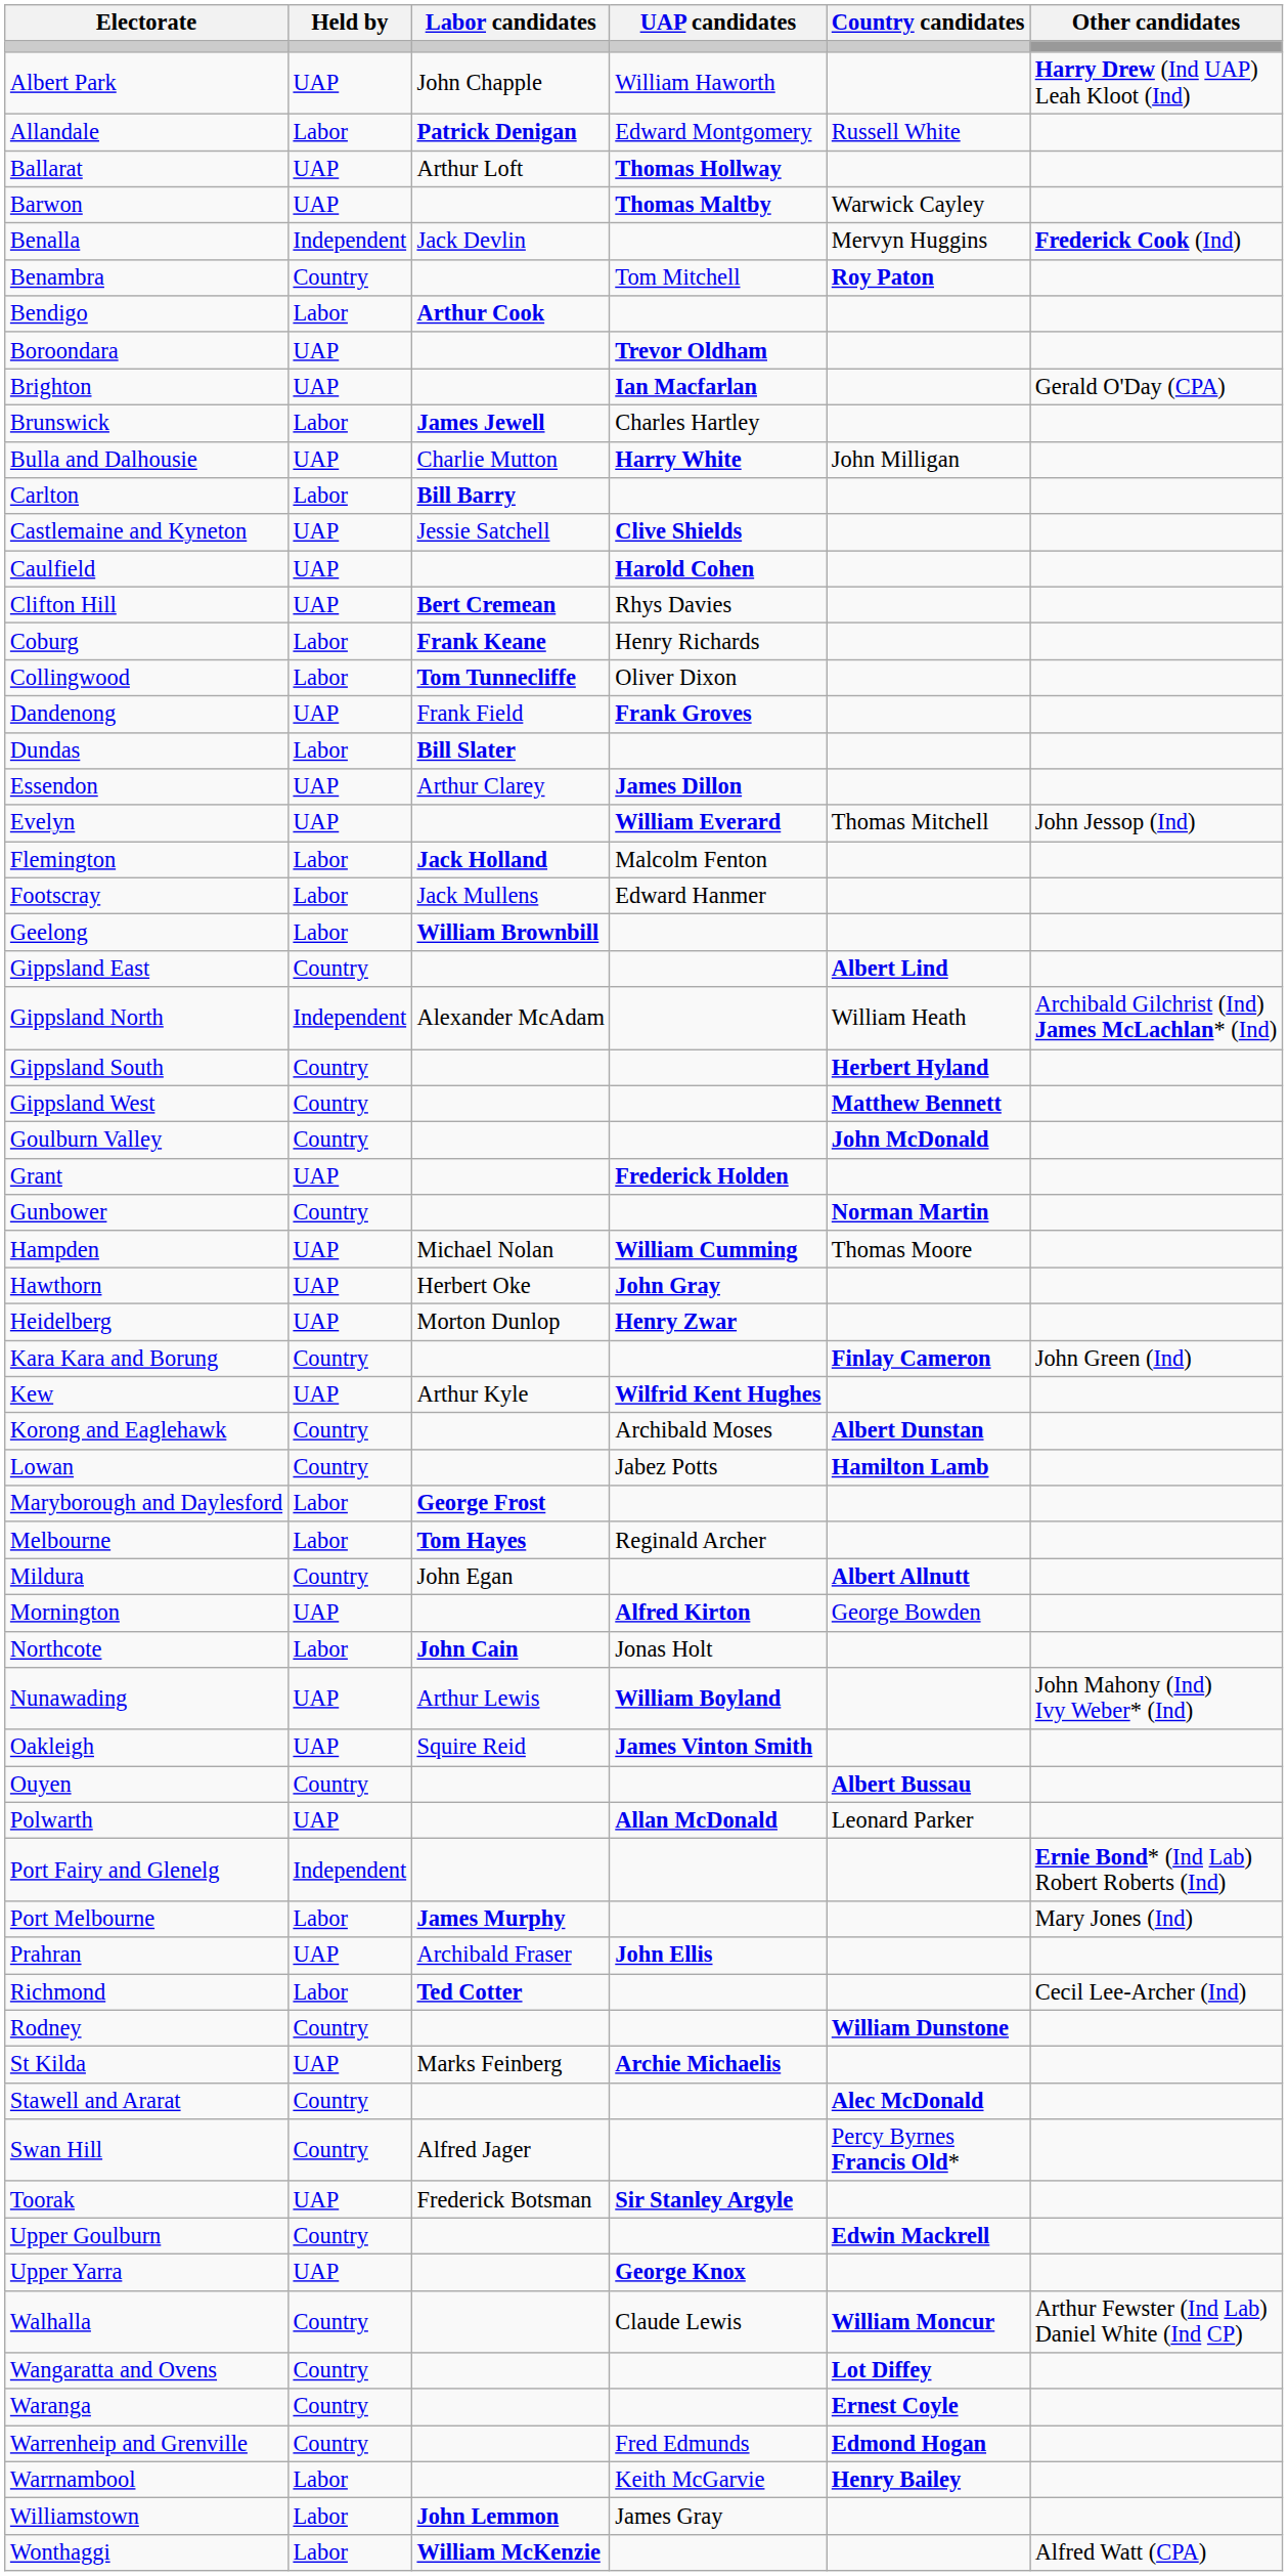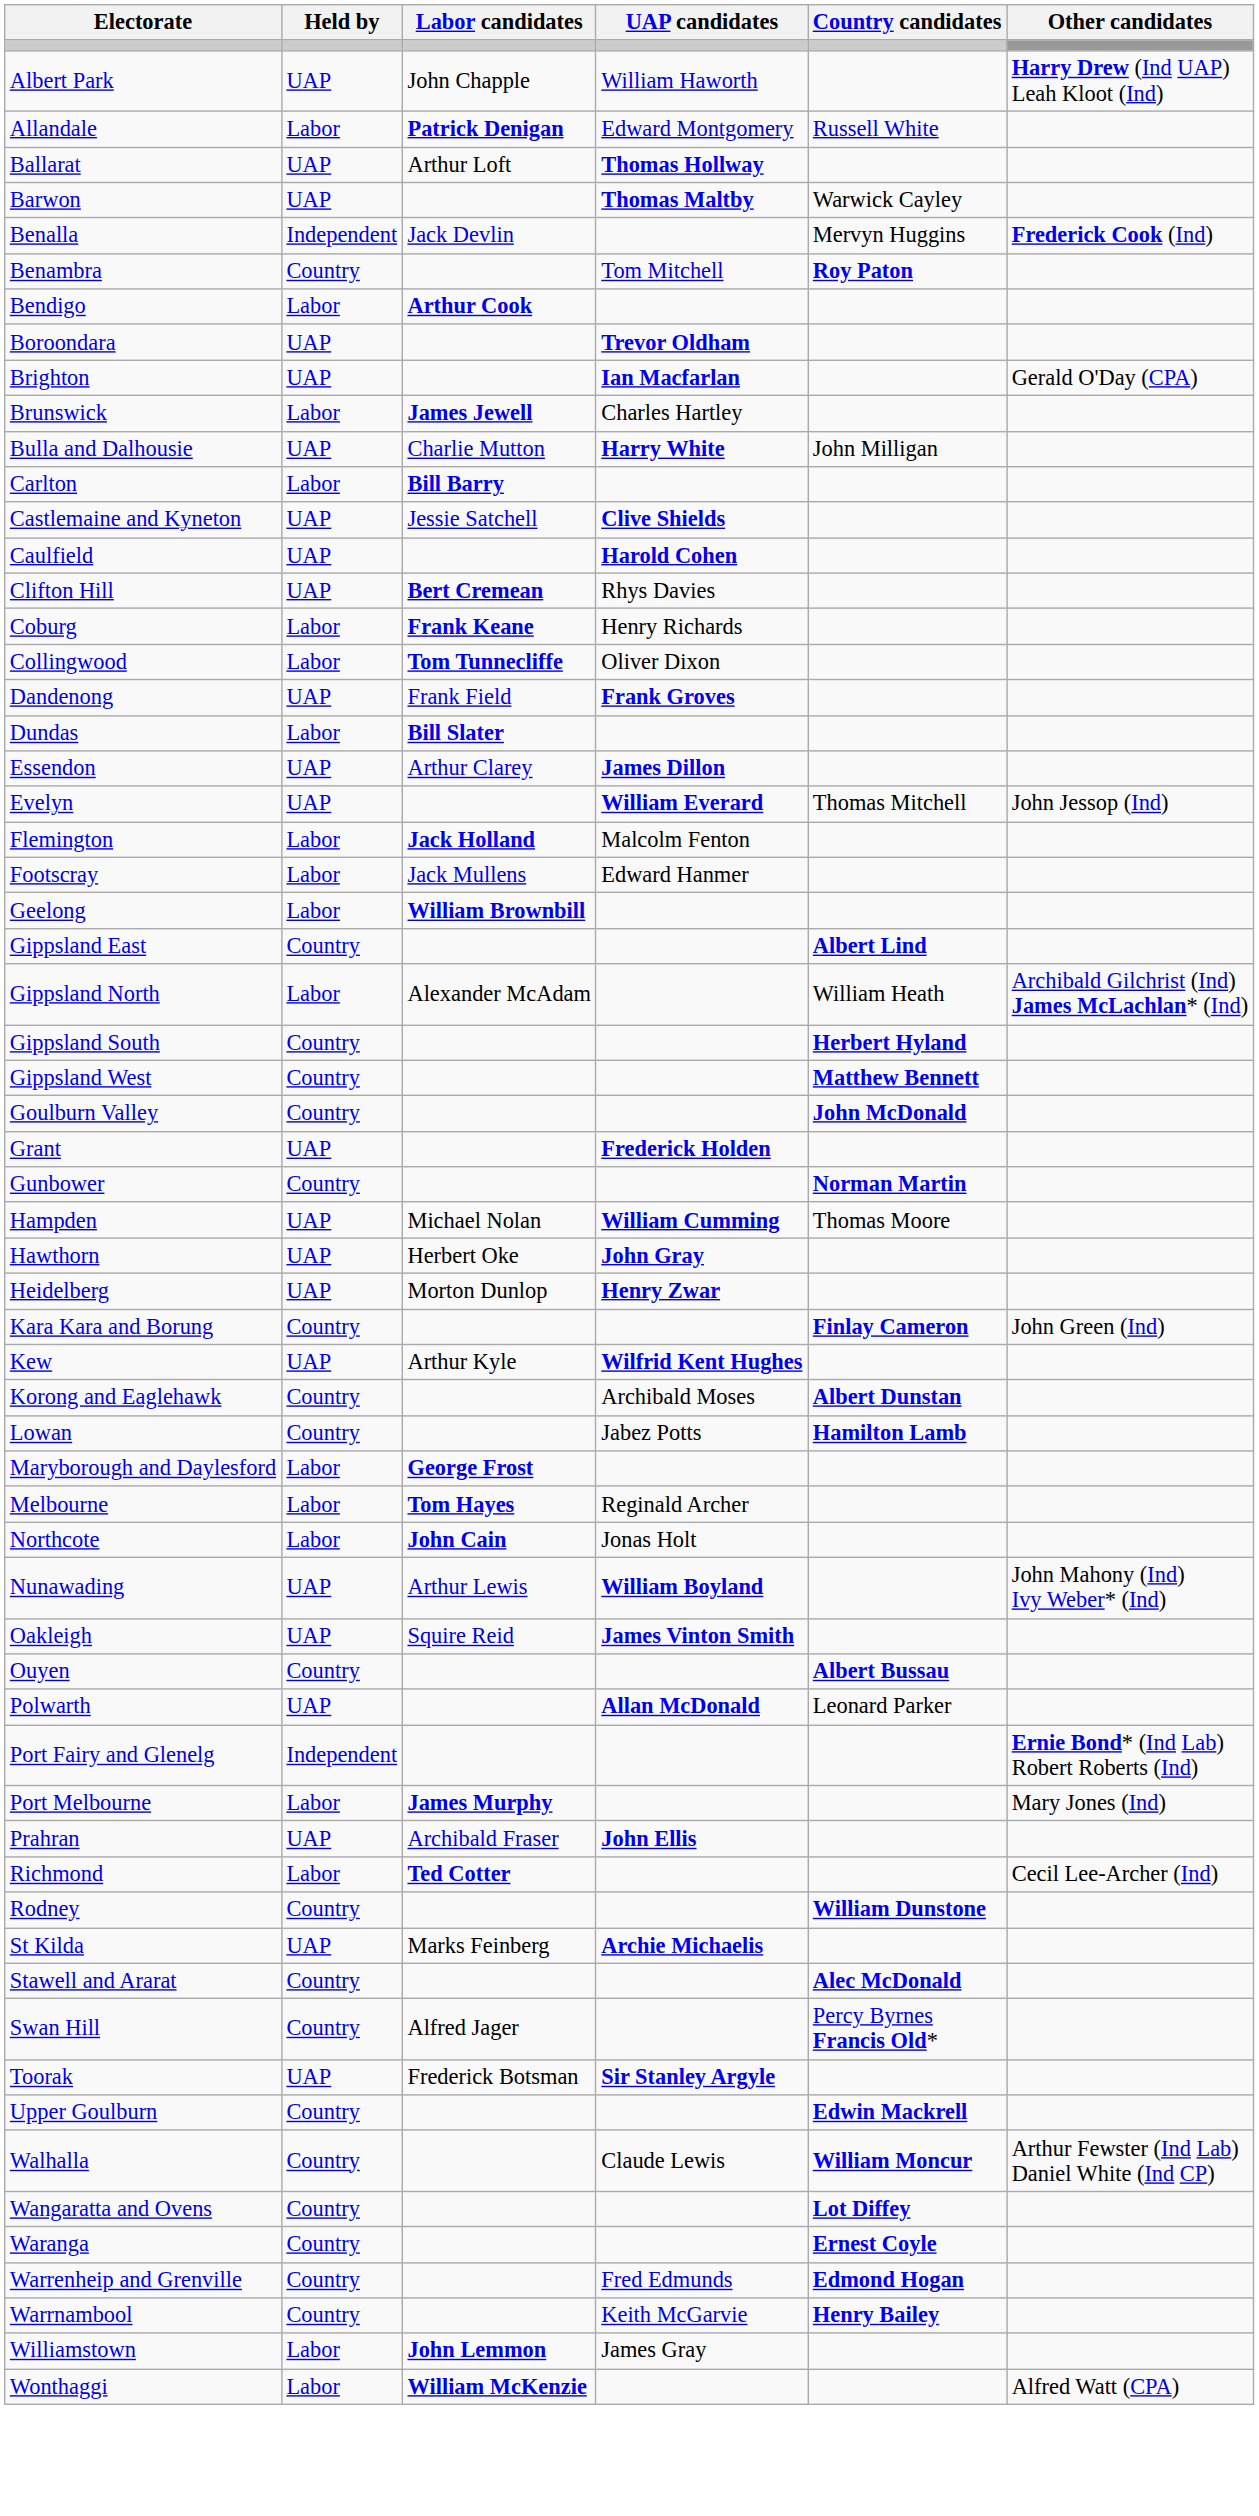Gippsland North | Held by: Independent -> Labor
- row: Mildura | Country | John Egan | Albert Allnutt
- row: Mornington | UAP | Alfred Kirton | George Bowden
- row: Upper Yarra | UAP | George Knox
Warrnambool | Held by: Labor -> Country
